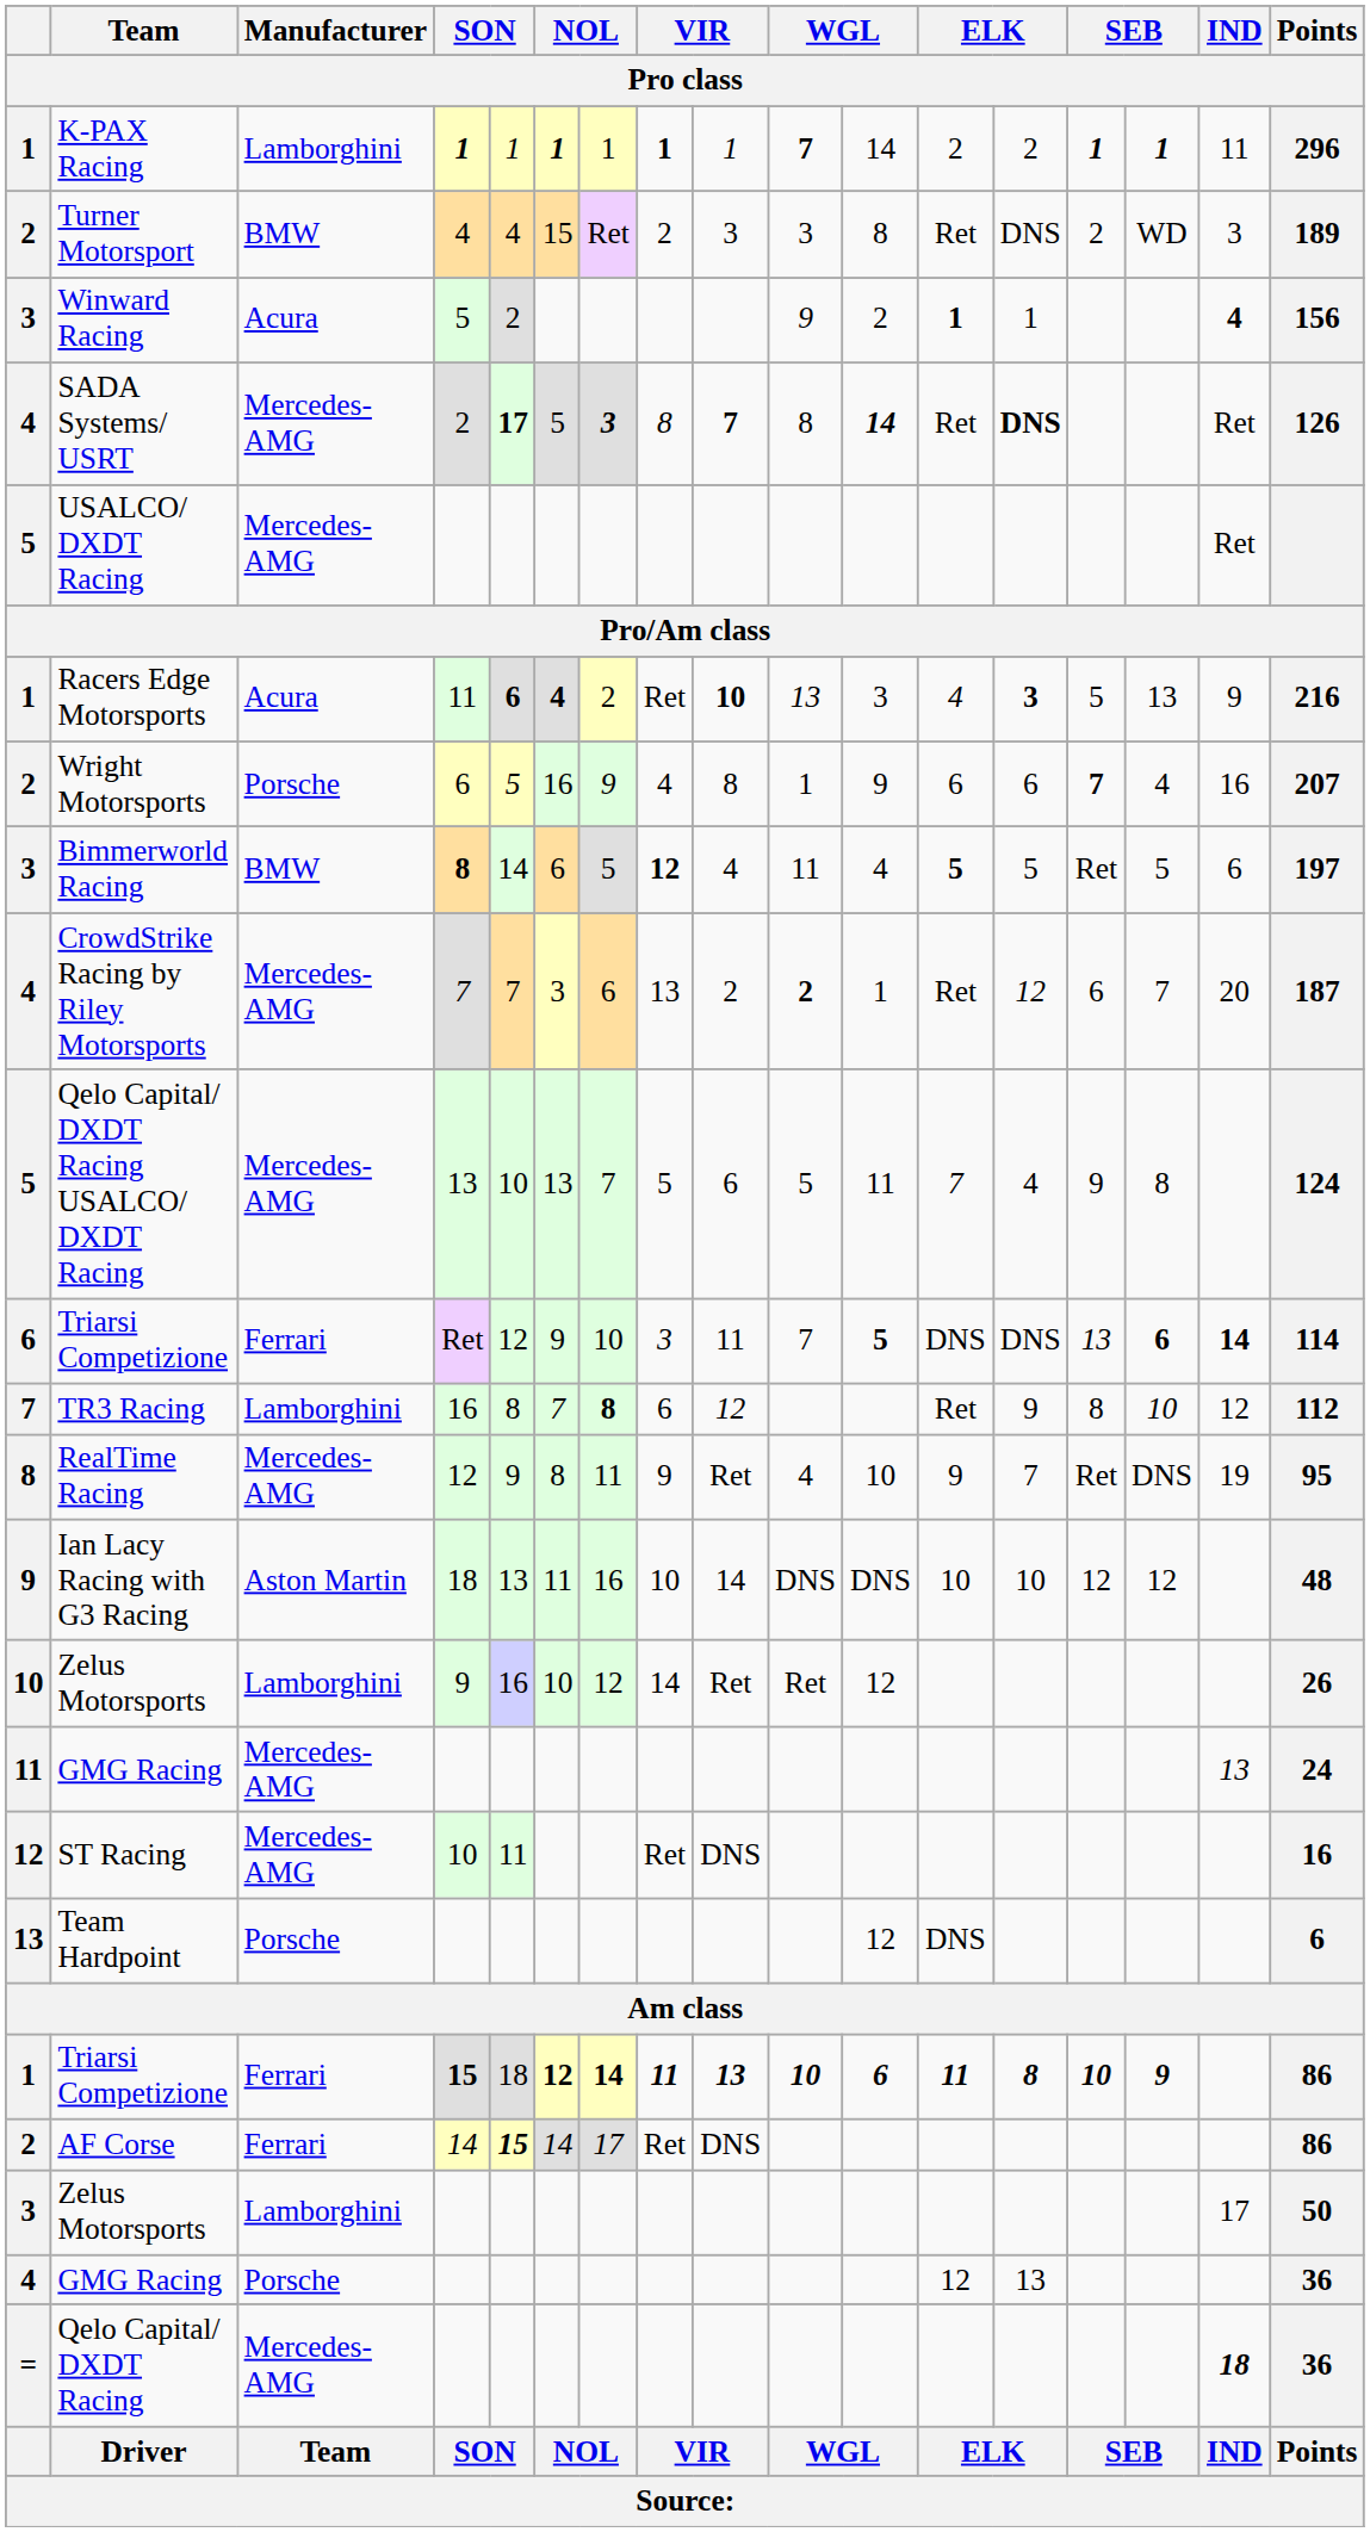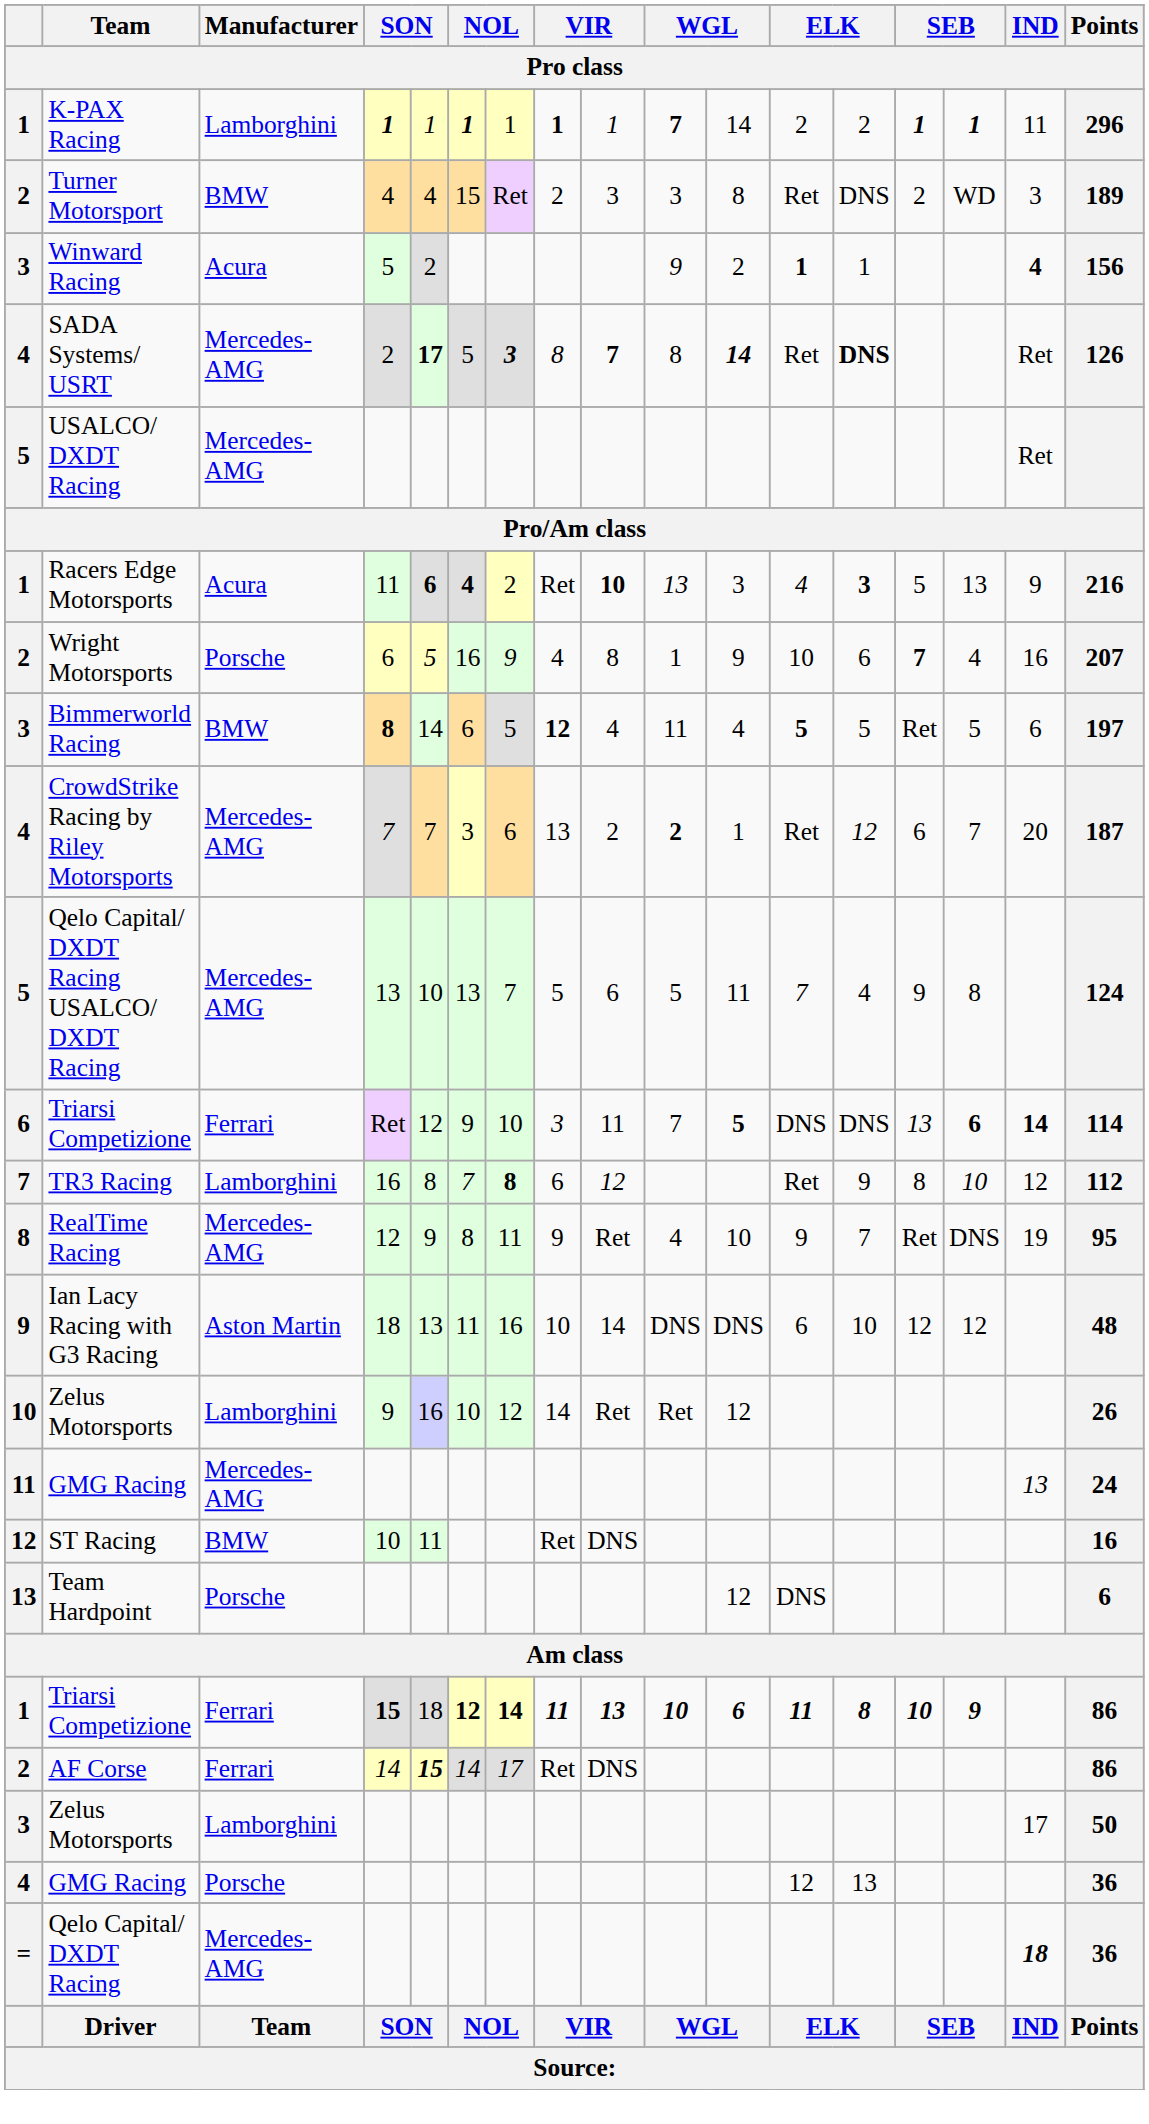Wright Motorsports | column 12: 6 -> 10
Ian Lacy Racing with G3 Racing | column 12: 10 -> 6
ST Racing | Manufacturer: Mercedes-AMG -> BMW
